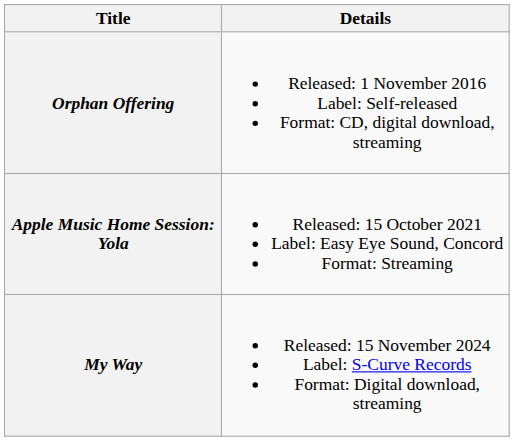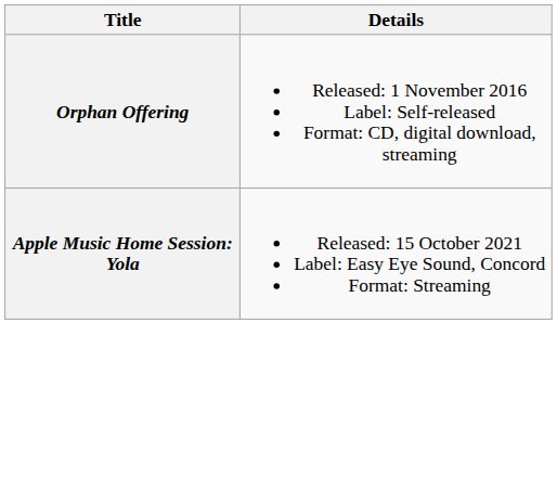- row: My Way | Released: 15 November 2024 Label: S-Curve Records Format: Digital download, streaming
